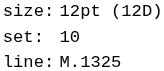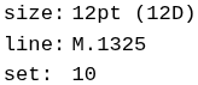rows swapped: set: <-> line:
